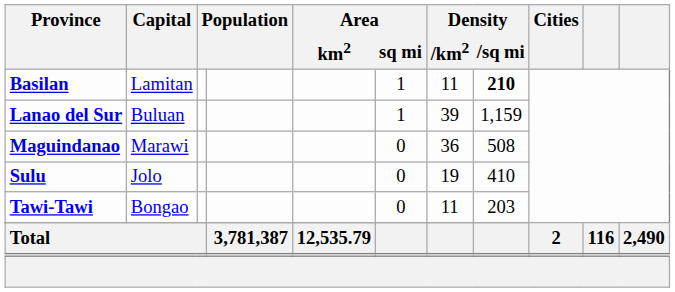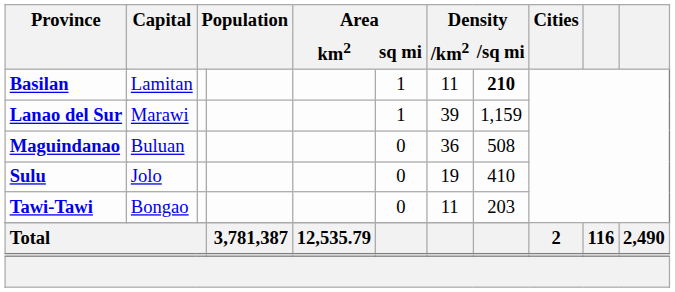Lanao del Sur | Capital: Buluan -> Marawi
Maguindanao | Capital: Marawi -> Buluan
